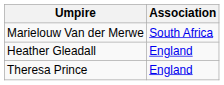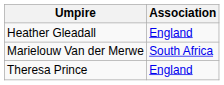rows swapped: Marielouw Van der Merwe <-> Heather Gleadall
